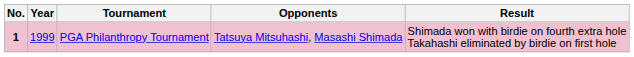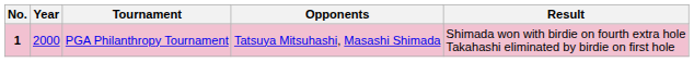PGA Philanthropy Tournament | Year: 1999 -> 2000
